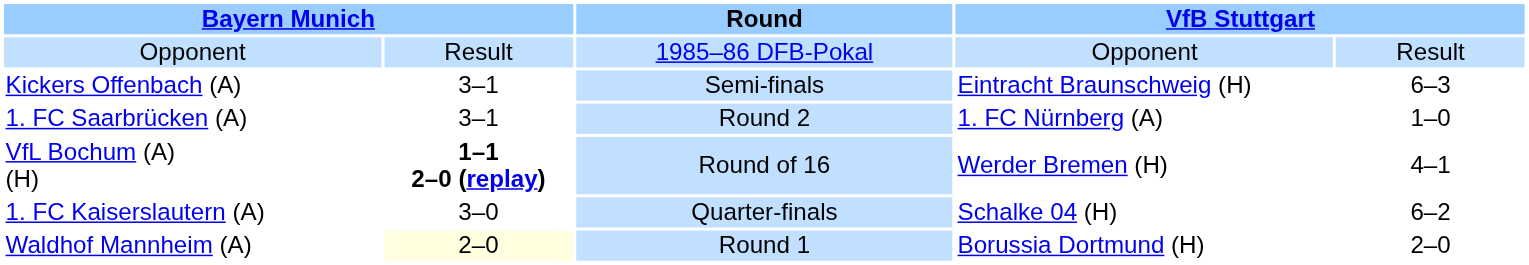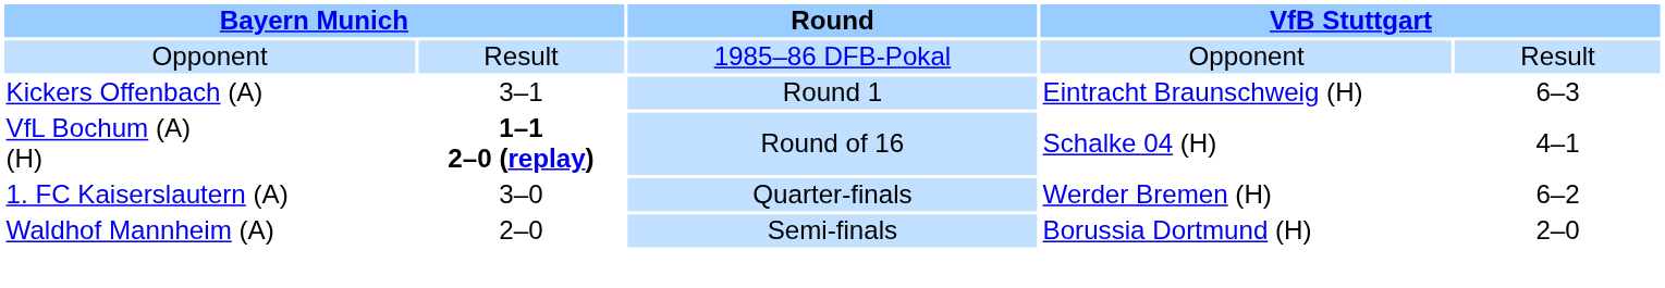Kickers Offenbach (A) | Round: Semi-finals -> Round 1
- row: 1. FC Saarbrücken (A) | 3–1 | Round 2 | 1. FC Nürnberg (A) | 1–0
VfL Bochum (A) (H) | column 4: Werder Bremen (H) -> Schalke 04 (H)
1. FC Kaiserslautern (A) | column 4: Schalke 04 (H) -> Werder Bremen (H)
Waldhof Mannheim (A) | column 2: lightyellow background -> no background
Waldhof Mannheim (A) | Round: Round 1 -> Semi-finals
